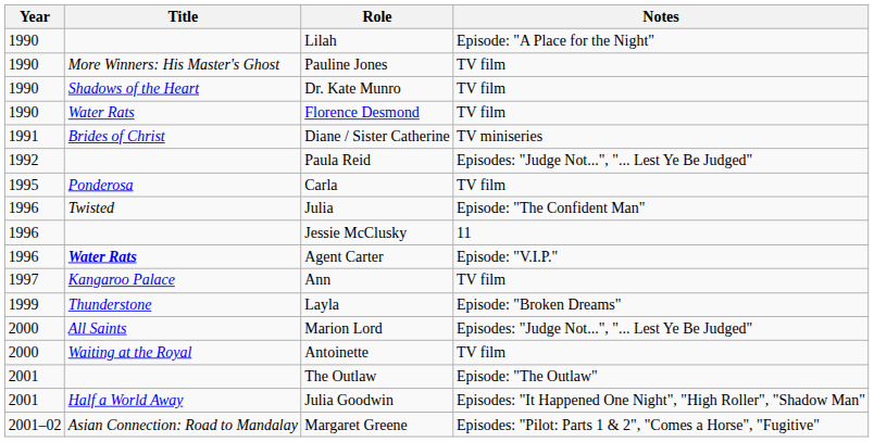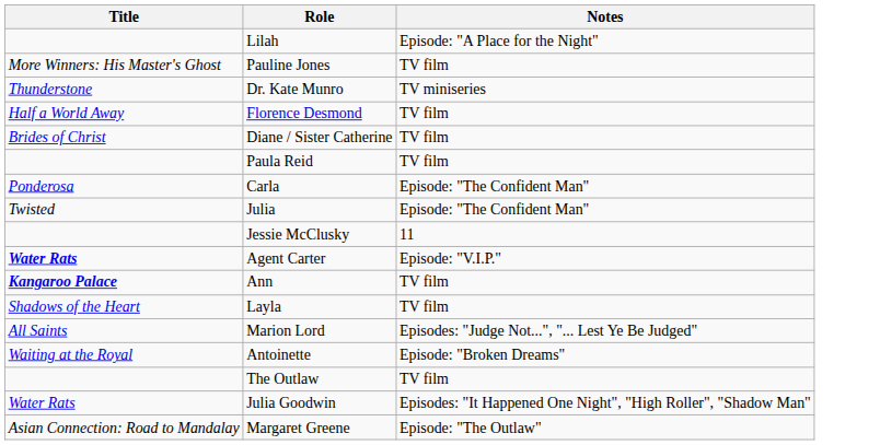- column: Year | 1990 | 1990 | 1990 | 1990 | 1991 | 1992 | 1995 | 1996 | 1996 | 1996 | 1997 | 1999 | 2000 | 2000 | 2001 | 2001 | 2001–02
Dr. Kate Munro | Title: Shadows of the Heart -> Thunderstone
Dr. Kate Munro | Notes: TV film -> TV miniseries
Florence Desmond | Title: Water Rats -> Half a World Away
Diane / Sister Catherine | Notes: TV miniseries -> TV film
Paula Reid | Notes: Episodes: "Judge Not...", "... Lest Ye Be Judged" -> TV film
Carla | Notes: TV film -> Episode: "The Confident Man"
Ann | Title: normal -> bold
Layla | Title: Thunderstone -> Shadows of the Heart
Layla | Notes: Episode: "Broken Dreams" -> TV film
Antoinette | Notes: TV film -> Episode: "Broken Dreams"
The Outlaw | Notes: Episode: "The Outlaw" -> TV film
Julia Goodwin | Title: Half a World Away -> Water Rats
Margaret Greene | Notes: Episodes: "Pilot: Parts 1 & 2", "Comes a Horse", "Fugitive" -> Episode: "The Outlaw"
